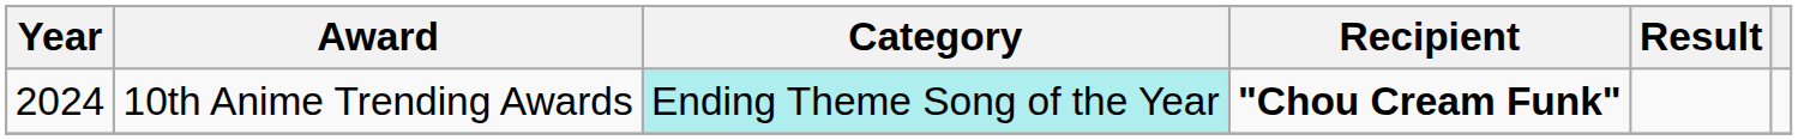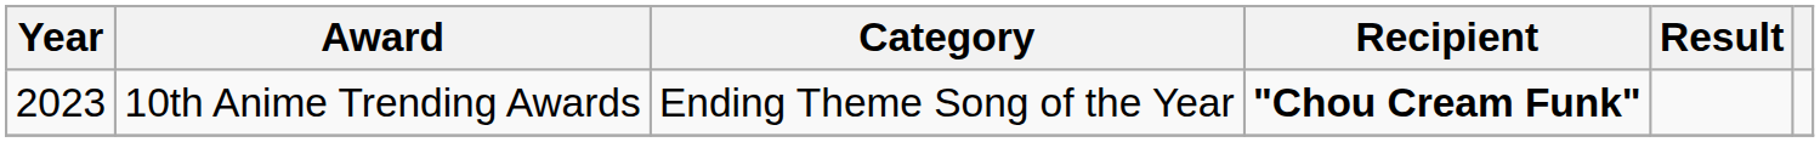10th Anime Trending Awards | Year: 2024 -> 2023
10th Anime Trending Awards | Category: paleturquoise background -> no background
